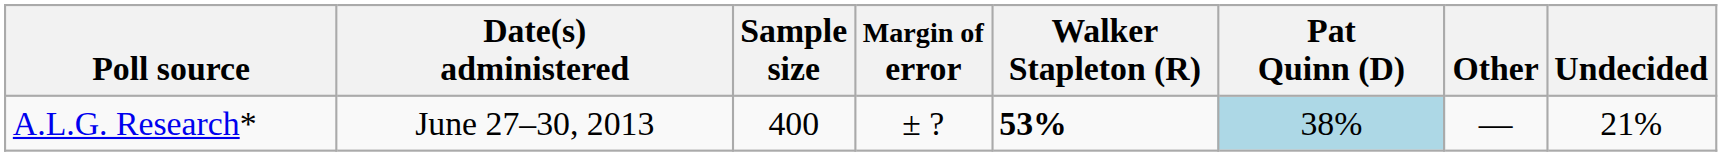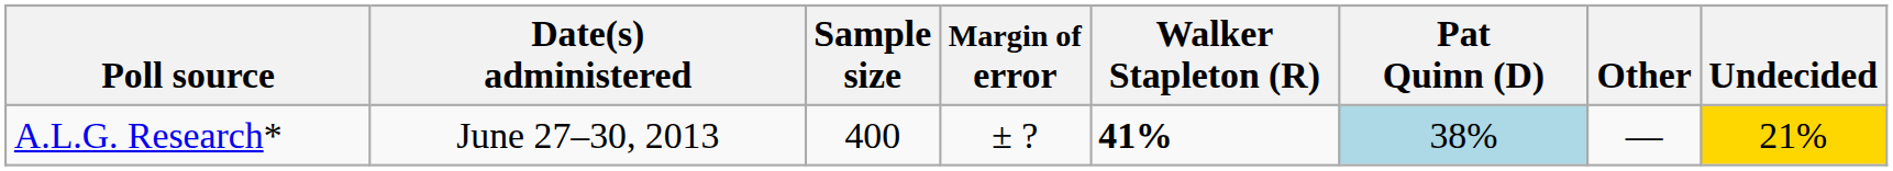A.L.G. Research* | Walker Stapleton (R): 53% -> 41%
A.L.G. Research* | Undecided: no background -> gold background
